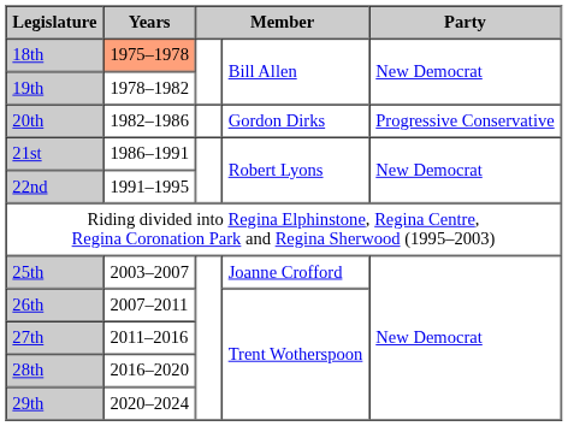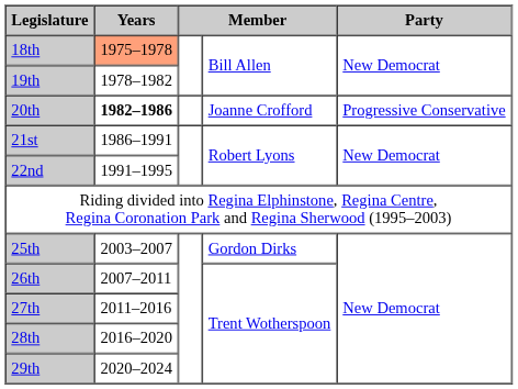20th | Years: normal -> bold
20th | column 4: Gordon Dirks -> Joanne Crofford
25th | column 4: Joanne Crofford -> Gordon Dirks
